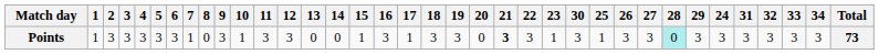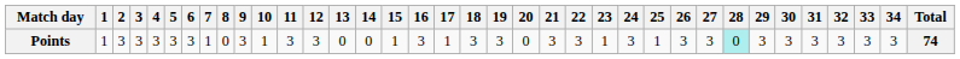columns swapped: 24 <-> 30
Points | 21: bold -> normal
Points | Total: 73 -> 74
